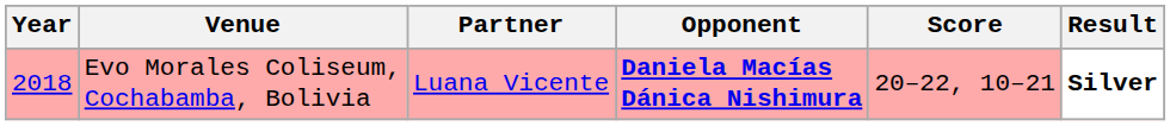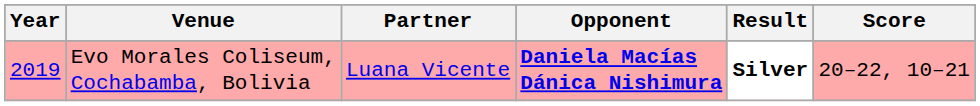columns swapped: Score <-> Result
Evo Morales Coliseum, Cochabamba, Bolivia | Year: 2018 -> 2019
